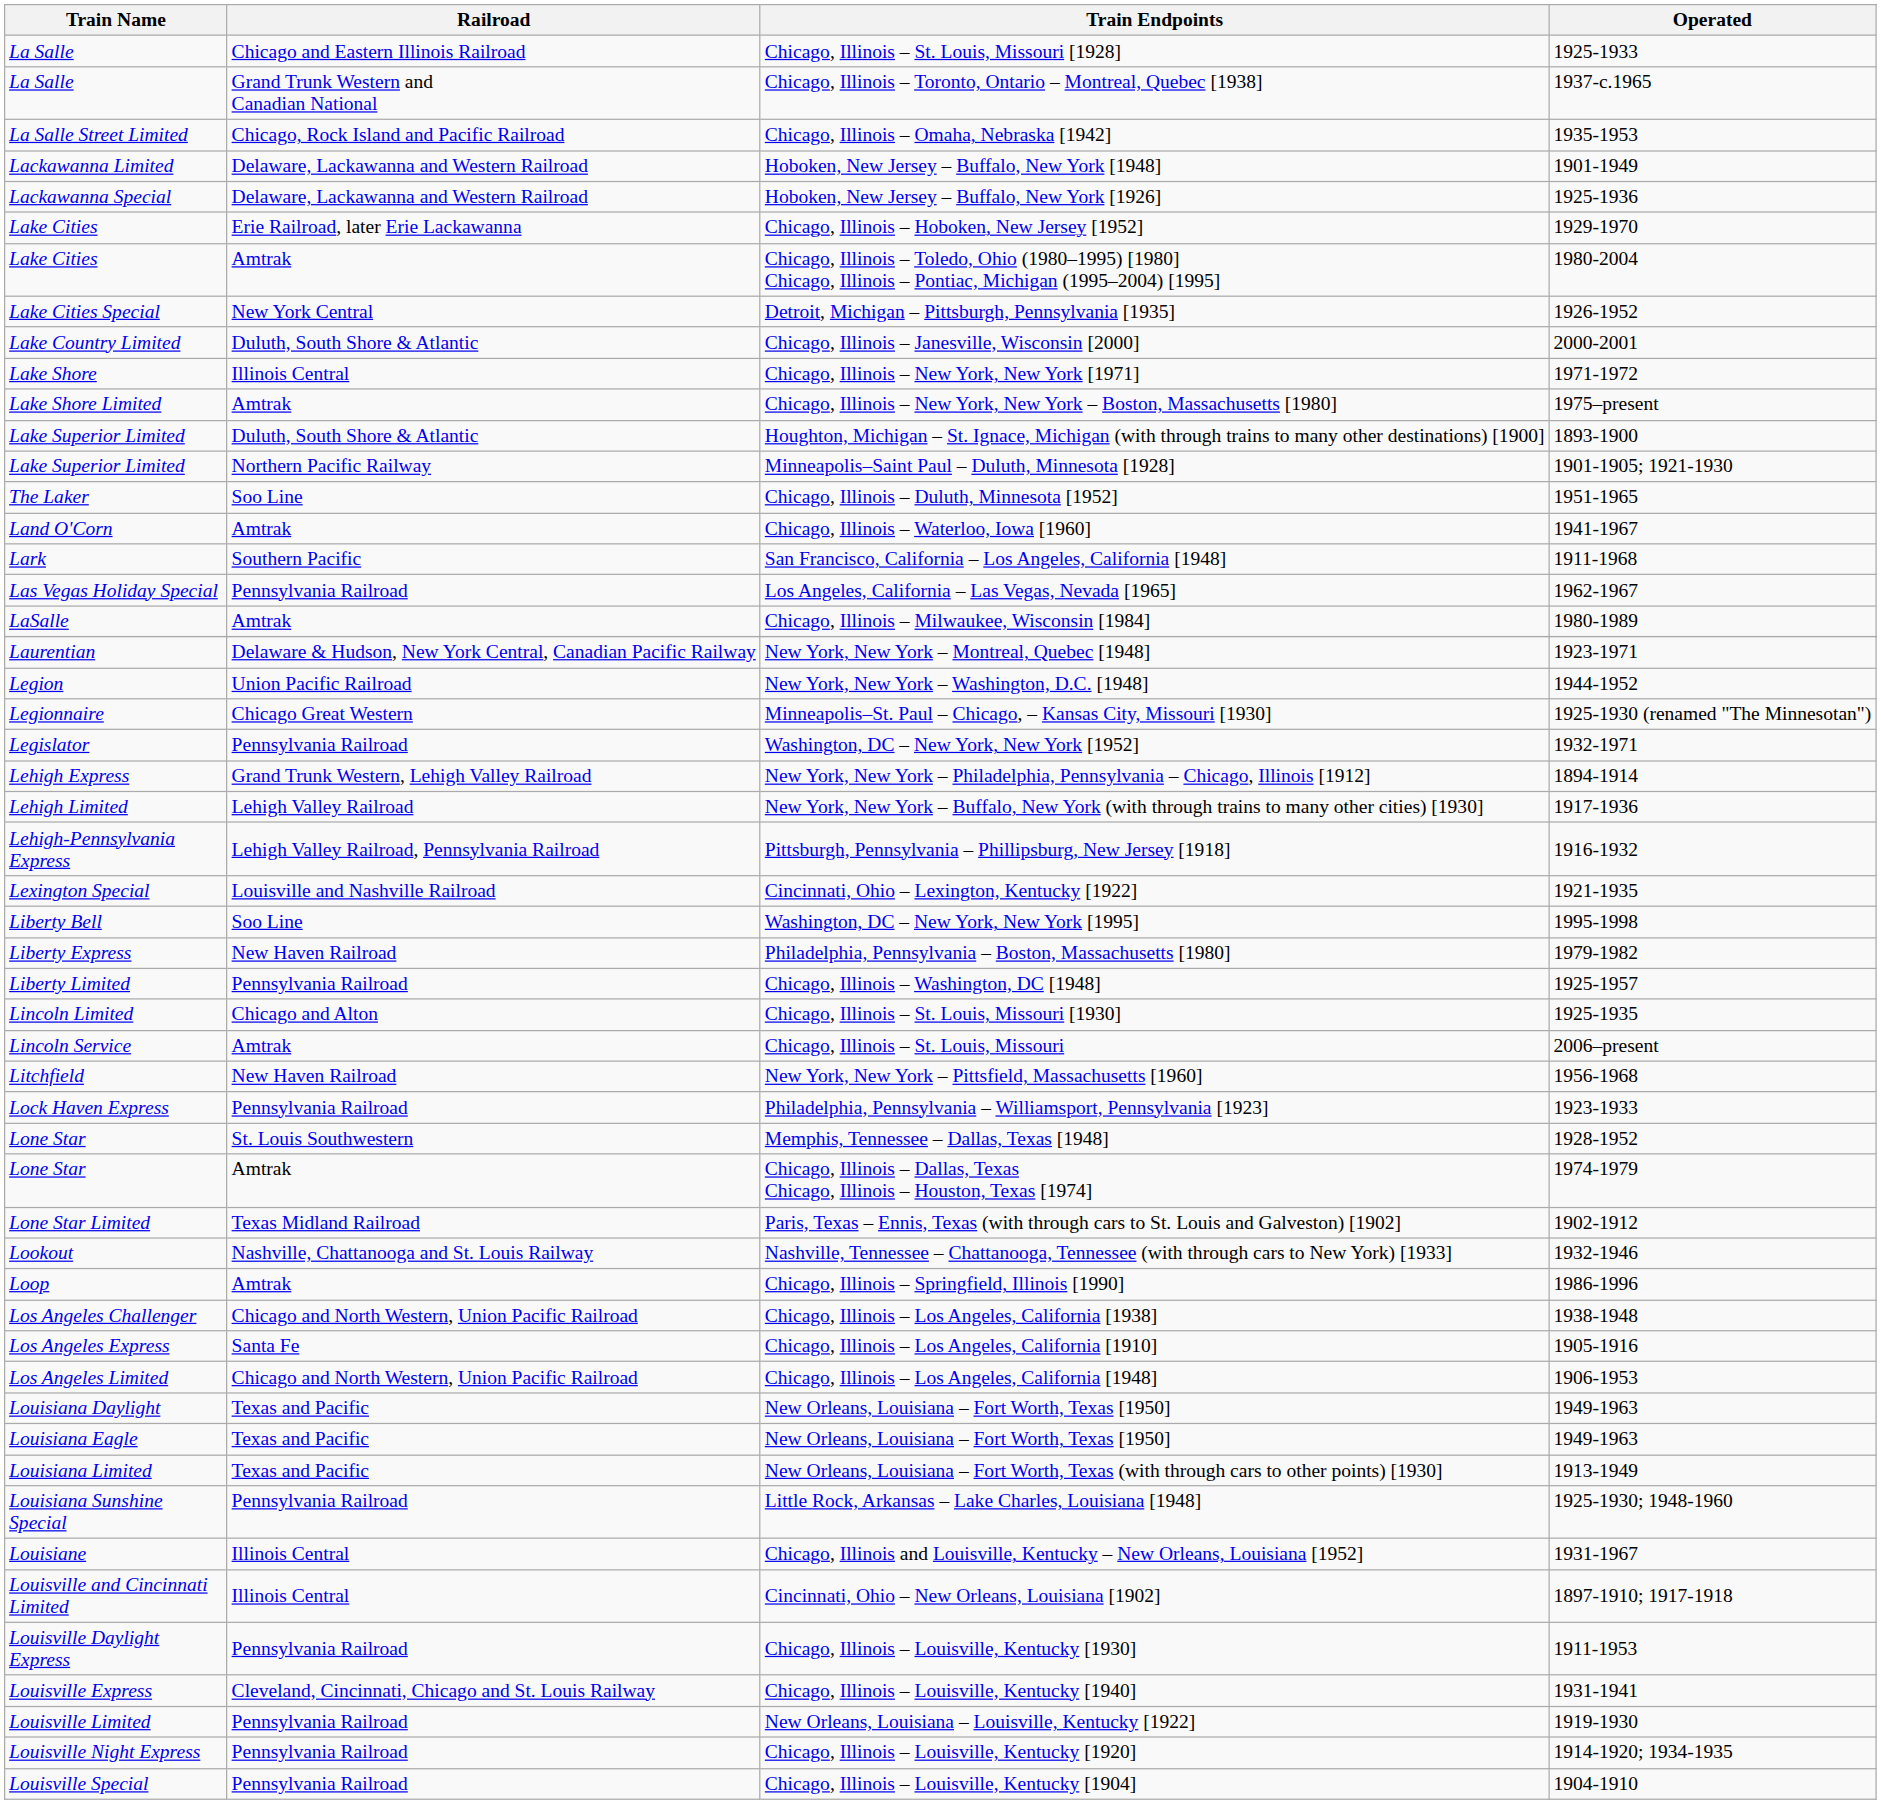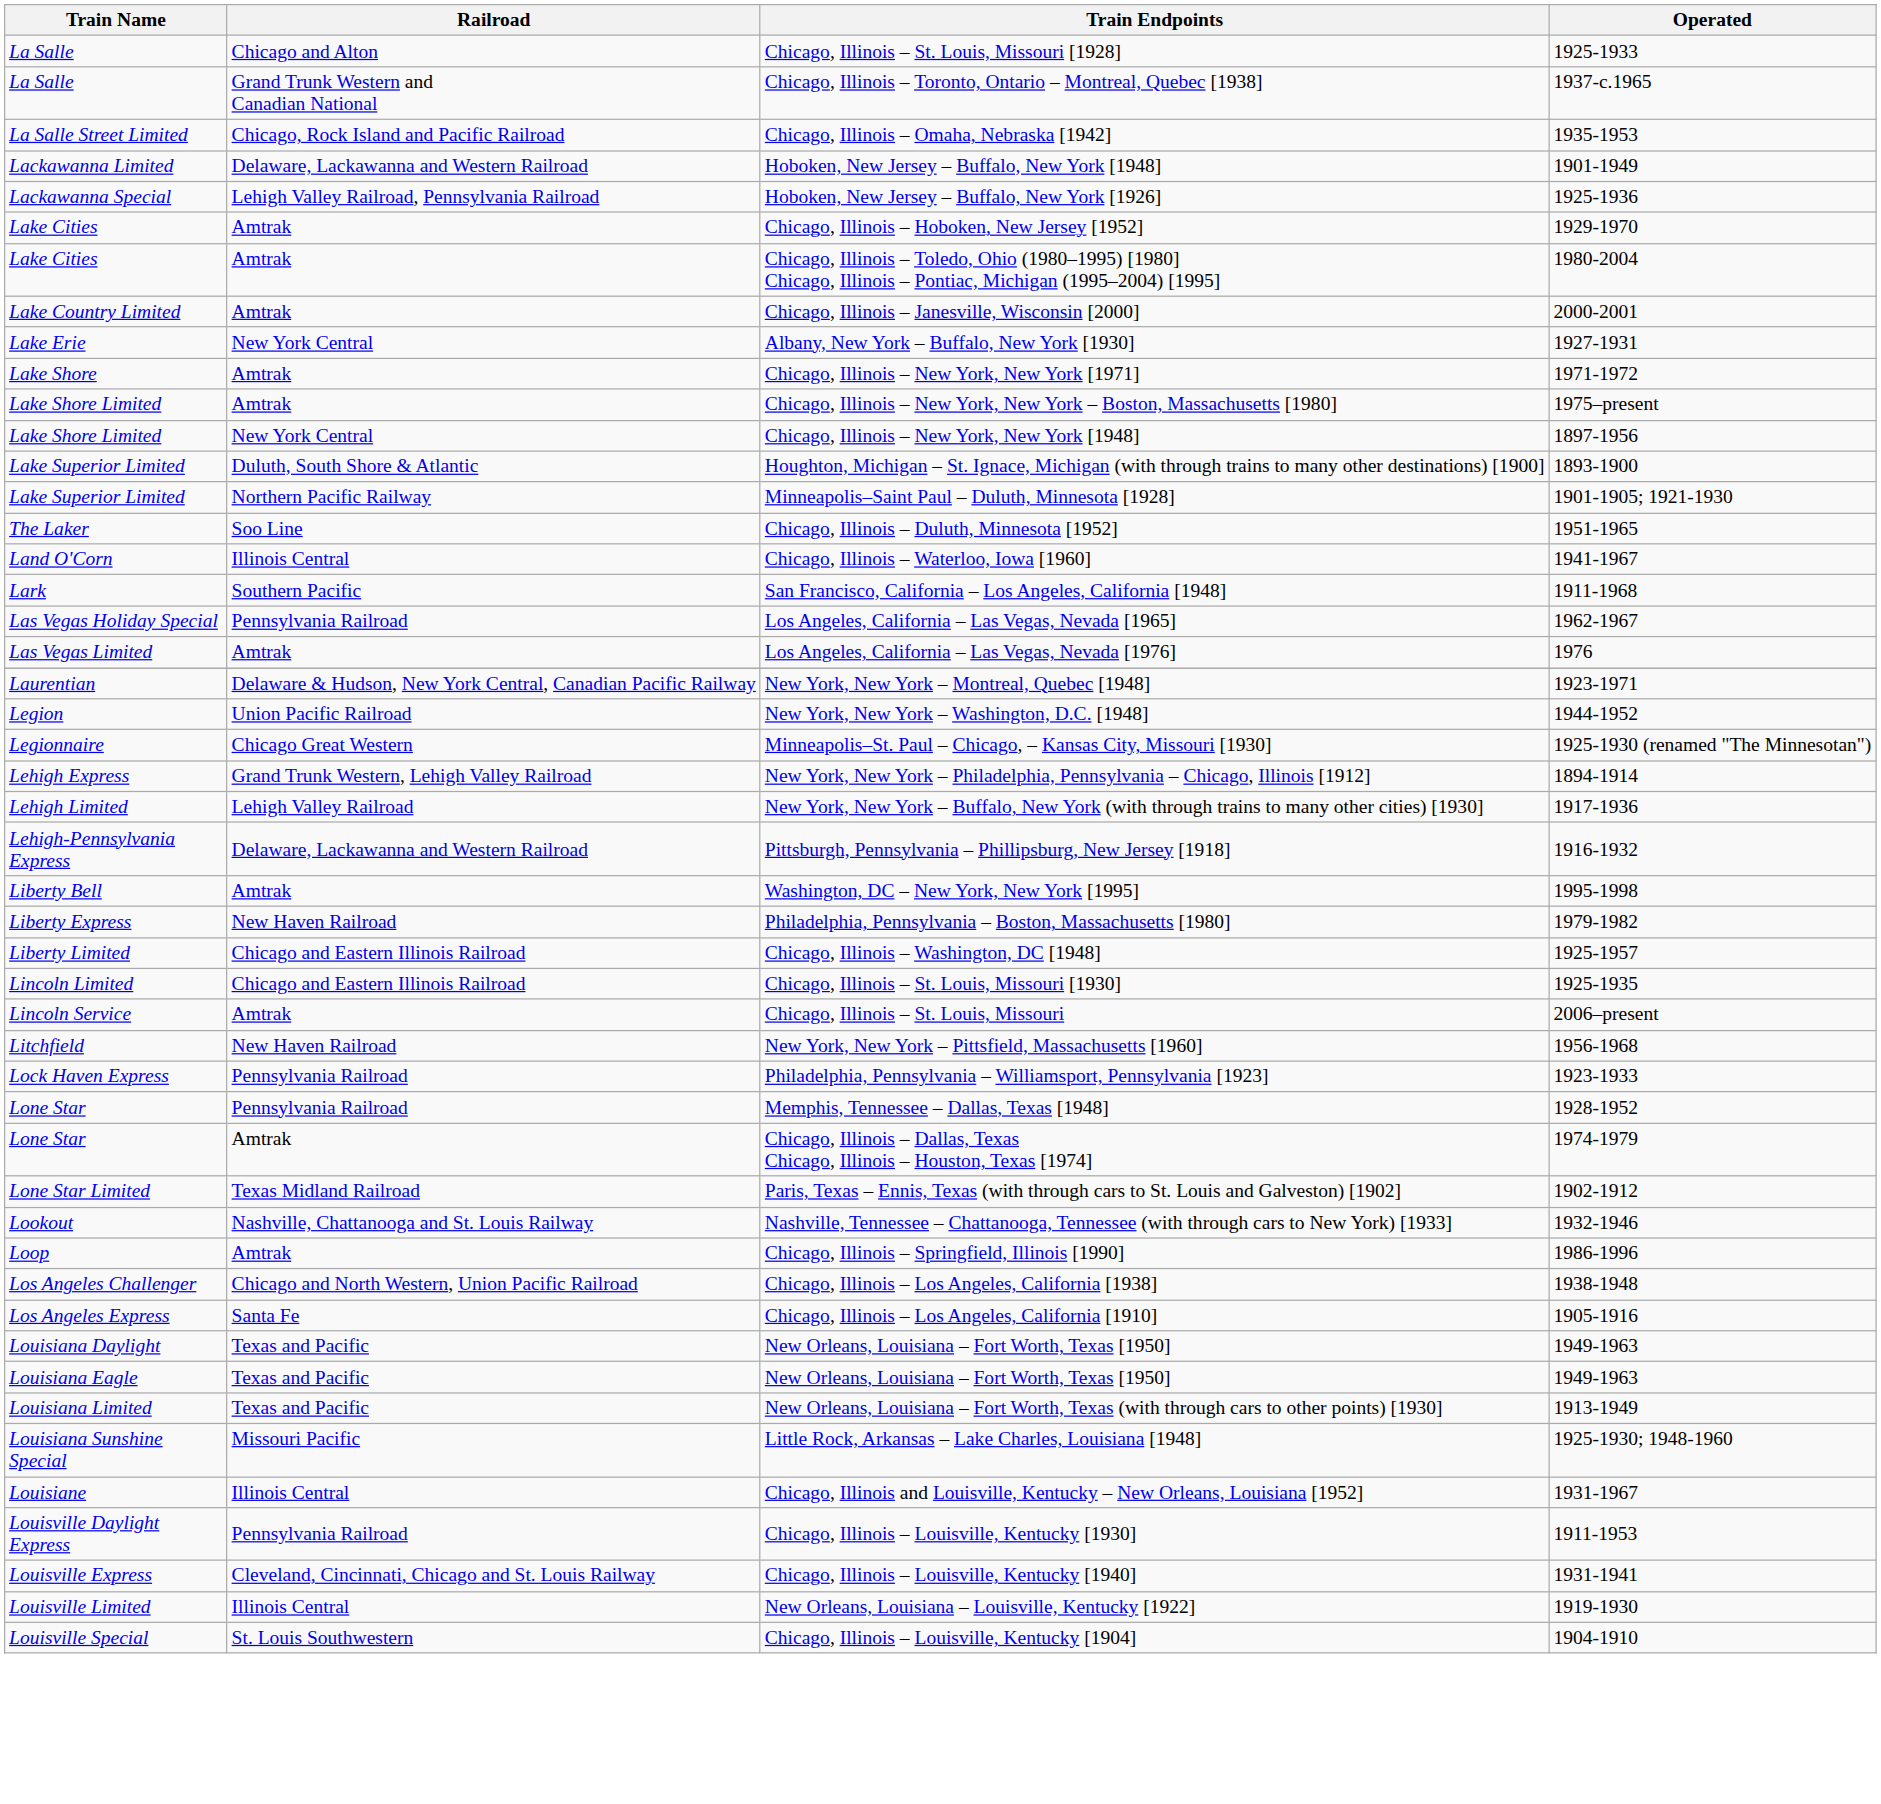Chicago, Illinois – St. Louis, Missouri [1928] | Railroad: Chicago and Eastern Illinois Railroad -> Chicago and Alton
Hoboken, New Jersey – Buffalo, New York [1926] | Railroad: Delaware, Lackawanna and Western Railroad -> Lehigh Valley Railroad, Pennsylvania Railroad
Chicago, Illinois – Hoboken, New Jersey [1952] | Railroad: Erie Railroad, later Erie Lackawanna -> Amtrak
- row: Lake Cities Special | New York Central | Detroit, Michigan – Pittsburgh, Pennsylvania [1935] | 1926-1952
Chicago, Illinois – Janesville, Wisconsin [2000] | Railroad: Duluth, South Shore & Atlantic -> Amtrak
+ row: Lake Erie | New York Central | Albany, New York – Buffalo, New York [1930] | 1927-1931
Chicago, Illinois – New York, New York [1971] | Railroad: Illinois Central -> Amtrak
+ row: Lake Shore Limited | New York Central | Chicago, Illinois – New York, New York [1948] | 1897-1956
Chicago, Illinois – Waterloo, Iowa [1960] | Railroad: Amtrak -> Illinois Central
+ row: Las Vegas Limited | Amtrak | Los Angeles, California – Las Vegas, Nevada [1976] | 1976
- row: LaSalle | Amtrak | Chicago, Illinois – Milwaukee, Wisconsin [1984] | 1980-1989
- row: Legislator | Pennsylvania Railroad | Washington, DC – New York, New York [1952] | 1932-1971
Pittsburgh, Pennsylvania – Phillipsburg, New Jersey [1918] | Railroad: Lehigh Valley Railroad, Pennsylvania Railroad -> Delaware, Lackawanna and Western Railroad
- row: Lexington Special | Louisville and Nashville Railroad | Cincinnati, Ohio – Lexington, Kentucky [1922] | 1921-1935
Washington, DC – New York, New York [1995] | Railroad: Soo Line -> Amtrak
Chicago, Illinois – Washington, DC [1948] | Railroad: Pennsylvania Railroad -> Chicago and Eastern Illinois Railroad
Chicago, Illinois – St. Louis, Missouri [1930] | Railroad: Chicago and Alton -> Chicago and Eastern Illinois Railroad
Memphis, Tennessee – Dallas, Texas [1948] | Railroad: St. Louis Southwestern -> Pennsylvania Railroad
- row: Los Angeles Limited | Chicago and North Western, Union Pacific Railroad | Chicago, Illinois – Los Angeles, California [1948] | 1906-1953
Little Rock, Arkansas – Lake Charles, Louisiana [1948] | Railroad: Pennsylvania Railroad -> Missouri Pacific
- row: Louisville and Cincinnati Limited | Illinois Central | Cincinnati, Ohio – New Orleans, Louisiana [1902] | 1897-1910; 1917-1918
New Orleans, Louisiana – Louisville, Kentucky [1922] | Railroad: Pennsylvania Railroad -> Illinois Central
- row: Louisville Night Express | Pennsylvania Railroad | Chicago, Illinois – Louisville, Kentucky [1920] | 1914-1920; 1934-1935
Chicago, Illinois – Louisville, Kentucky [1904] | Railroad: Pennsylvania Railroad -> St. Louis Southwestern
